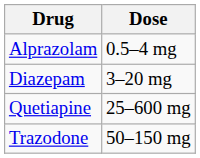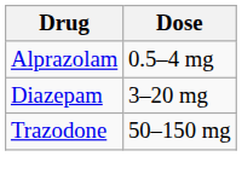- row: Quetiapine | 25–600 mg
